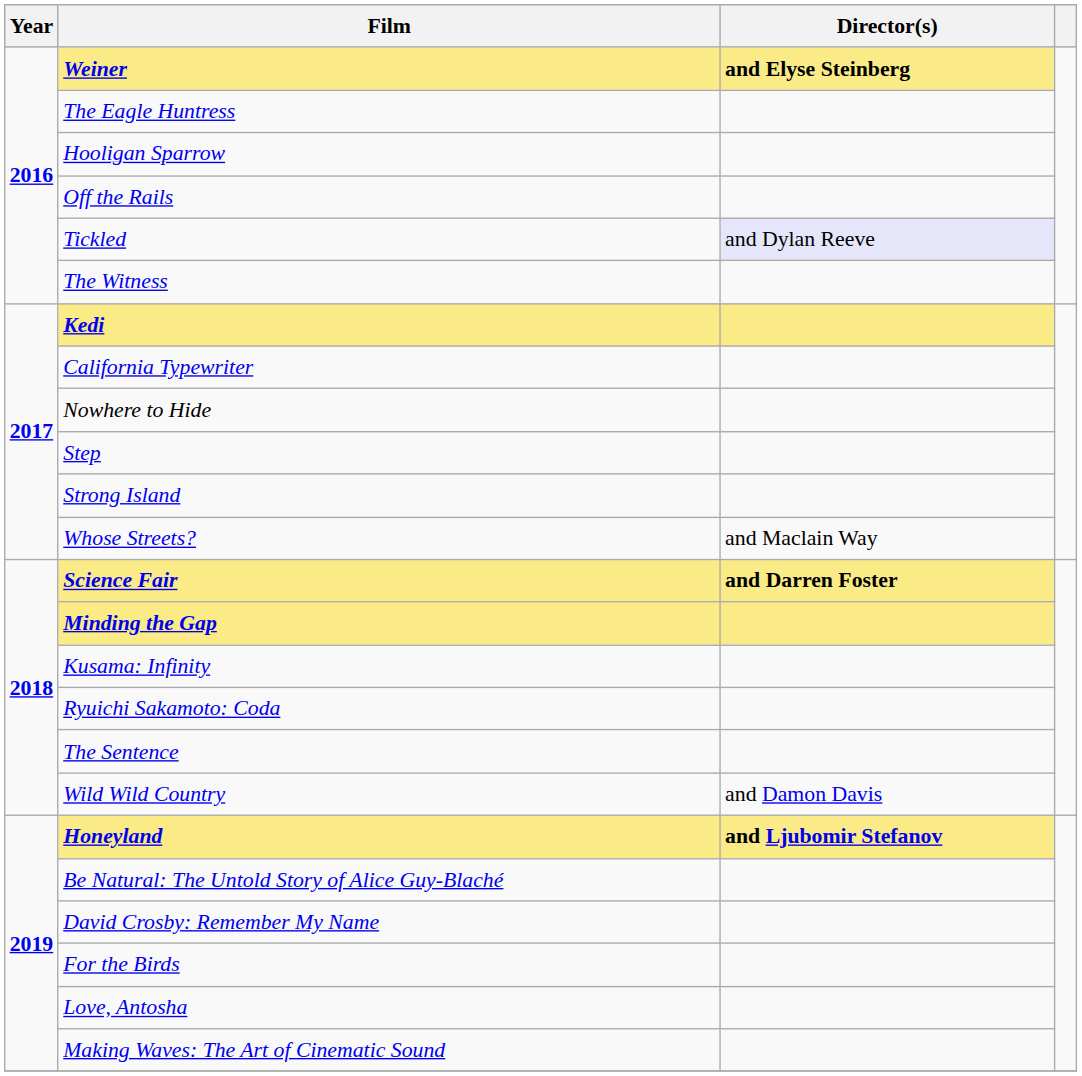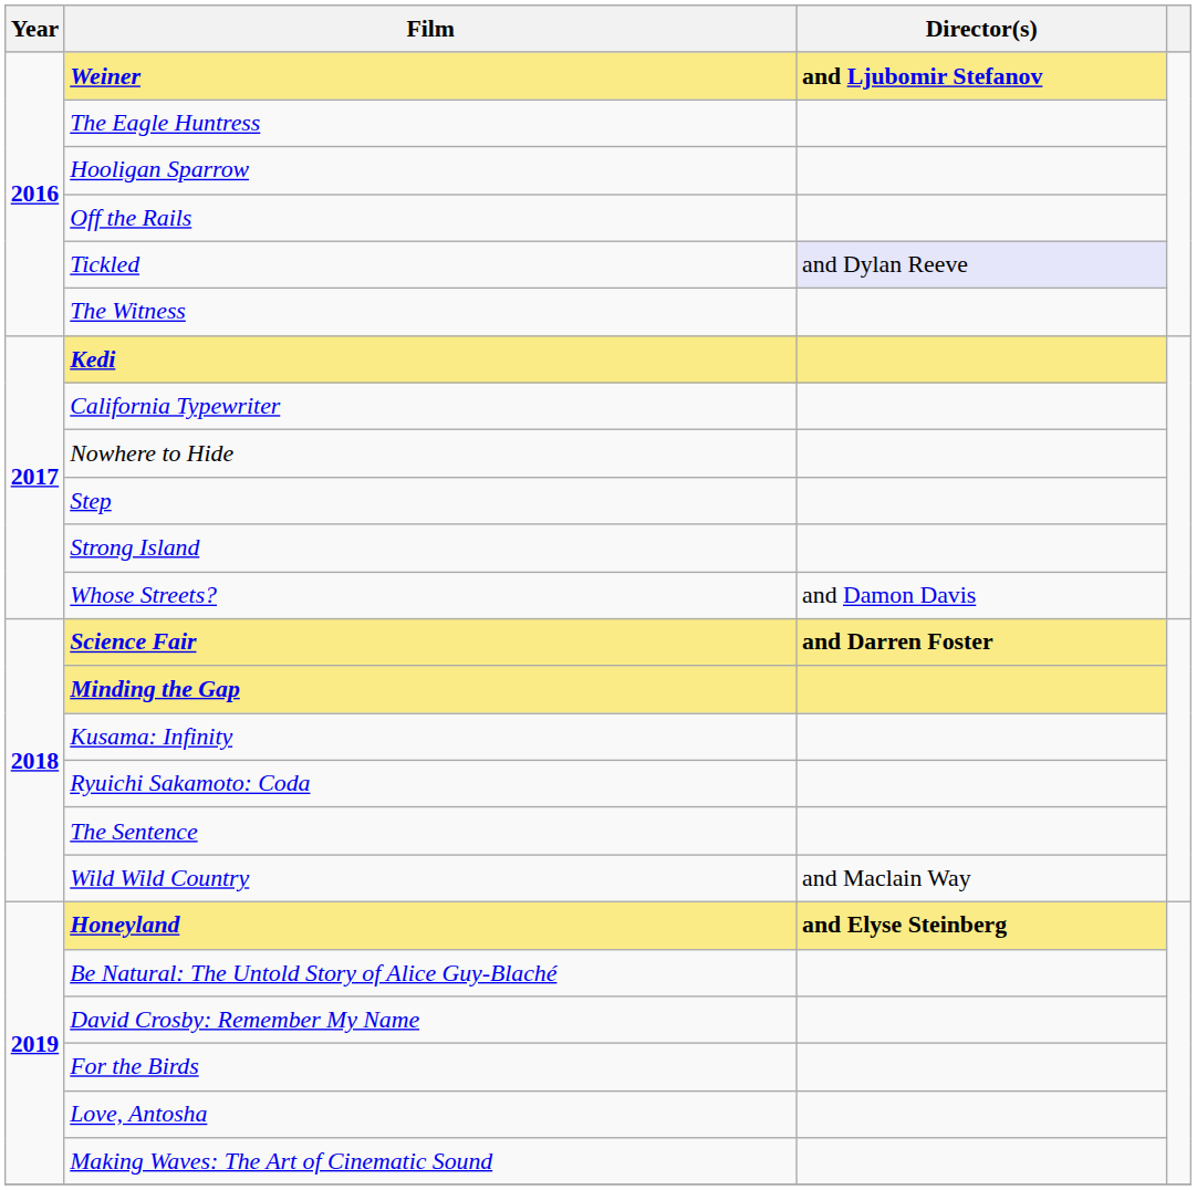Weiner | Director(s): and Elyse Steinberg -> and Ljubomir Stefanov
Whose Streets? | Director(s): and Maclain Way -> and Damon Davis
Wild Wild Country | Director(s): and Damon Davis -> and Maclain Way
Honeyland | Director(s): and Ljubomir Stefanov -> and Elyse Steinberg
